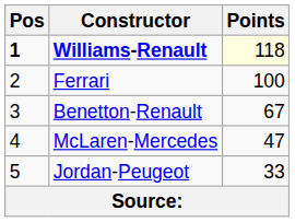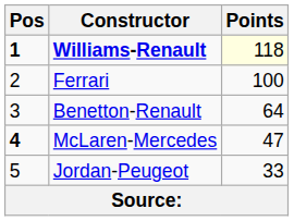Benetton-Renault | Points: 67 -> 64
McLaren-Mercedes | Pos: normal -> bold
